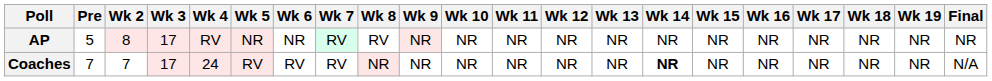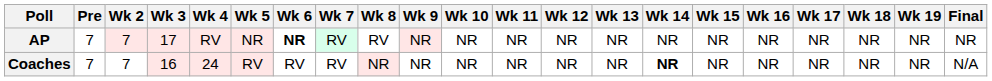AP | Pre: 5 -> 7
AP | Wk 2: 8 -> 7
AP | Wk 6: normal -> bold
Coaches | Wk 3: 17 -> 16
